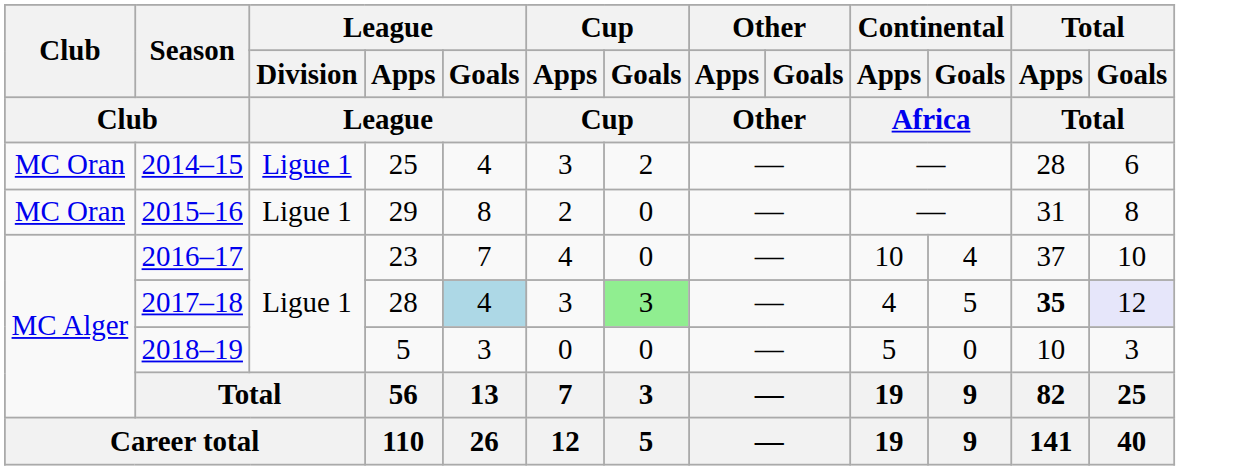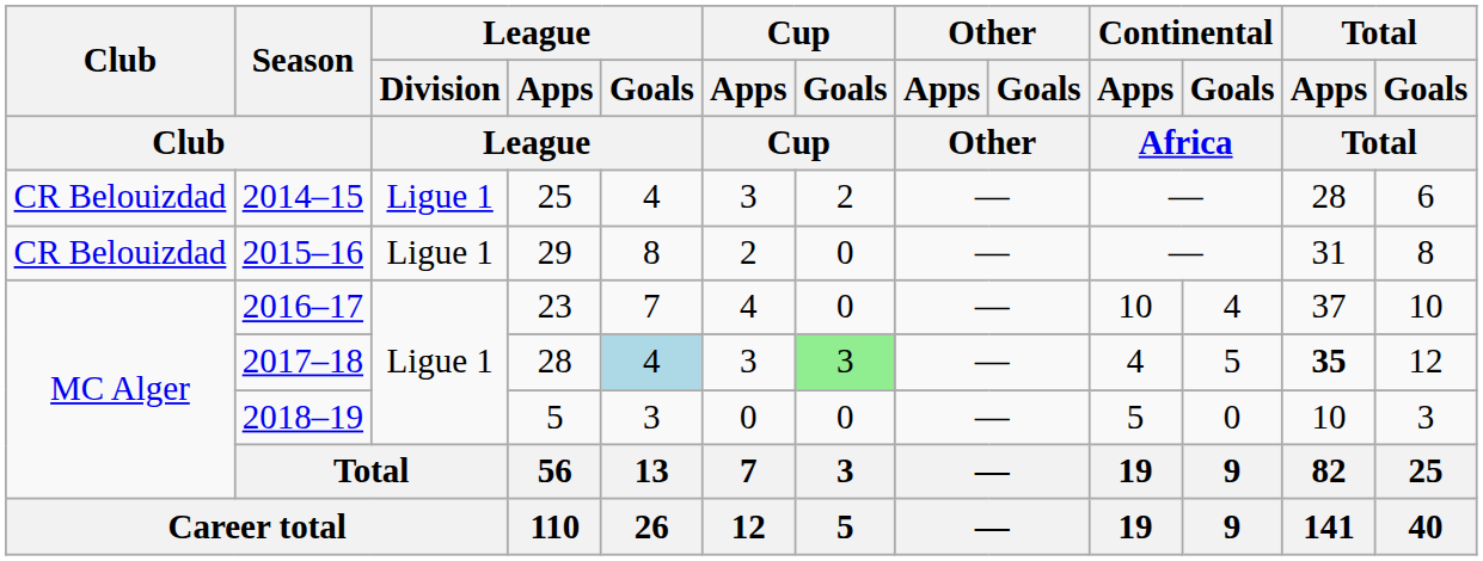2014–15 | Club: MC Oran -> CR Belouizdad
2015–16 | Club: MC Oran -> CR Belouizdad
2017–18 | Total / Goals / Total: lavender background -> no background
